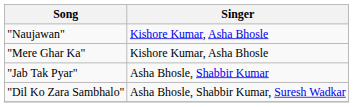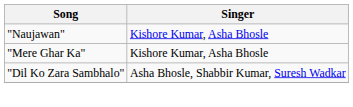- row: "Jab Tak Pyar" | Asha Bhosle, Shabbir Kumar
